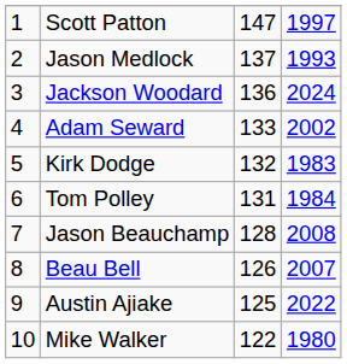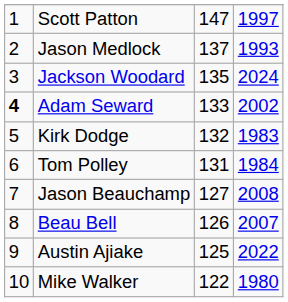Jackson Woodard | column 3: 136 -> 135
Adam Seward | column 1: normal -> bold
Jason Beauchamp | column 3: 128 -> 127
